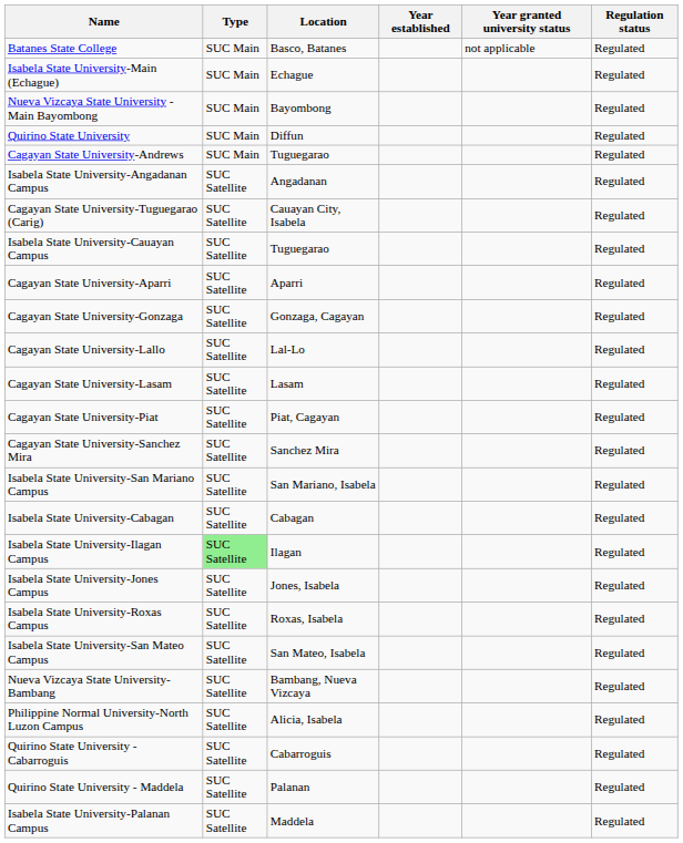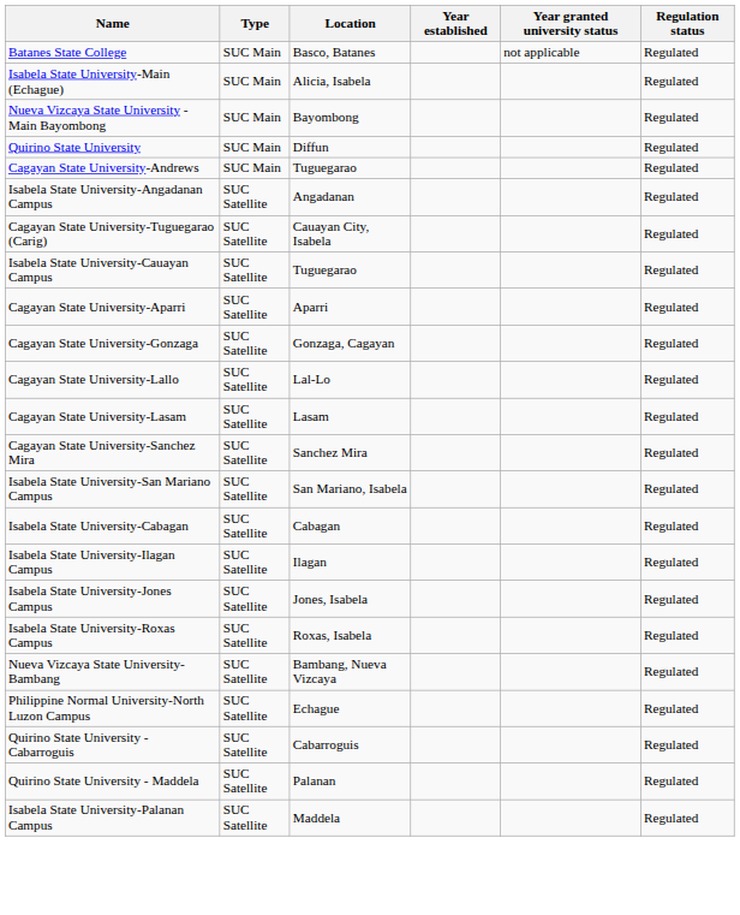Isabela State University-Main (Echague) | Location: Echague -> Alicia, Isabela
- row: Cagayan State University-Piat | SUC Satellite | Piat, Cagayan | Regulated
Isabela State University-Ilagan Campus | Type: lightgreen background -> no background
- row: Isabela State University-San Mateo Campus | SUC Satellite | San Mateo, Isabela | Regulated
Philippine Normal University-North Luzon Campus | Location: Alicia, Isabela -> Echague
